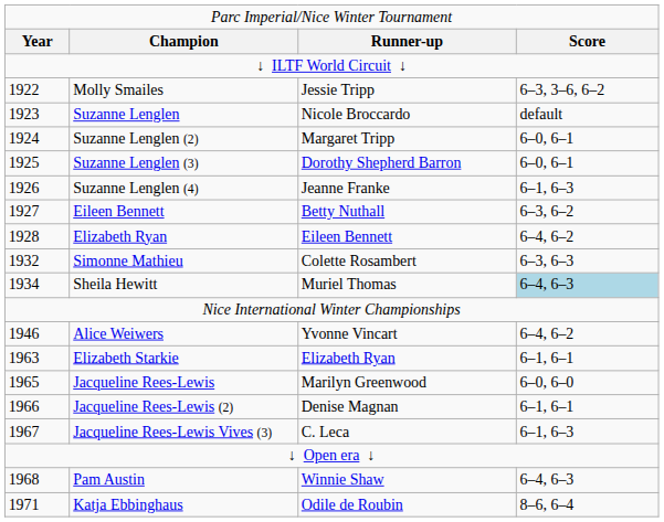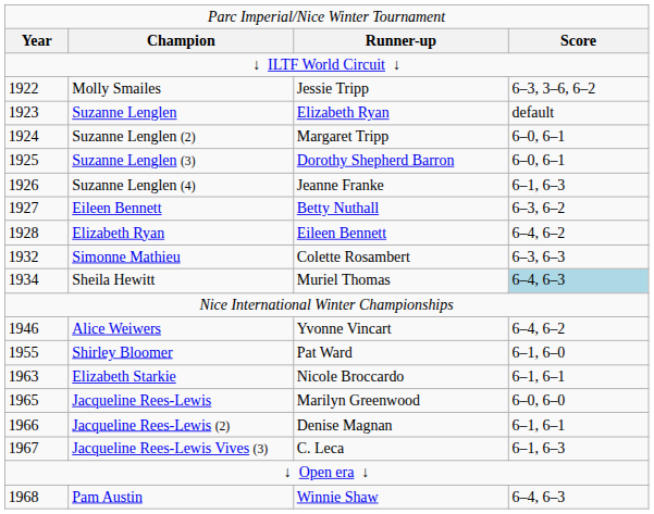Suzanne Lenglen | column 3: Nicole Broccardo -> Elizabeth Ryan
+ row: 1955 | Shirley Bloomer | Pat Ward | 6–1, 6–0
Elizabeth Starkie | column 3: Elizabeth Ryan -> Nicole Broccardo
- row: 1971 | Katja Ebbinghaus | Odile de Roubin | 8–6, 6–4
